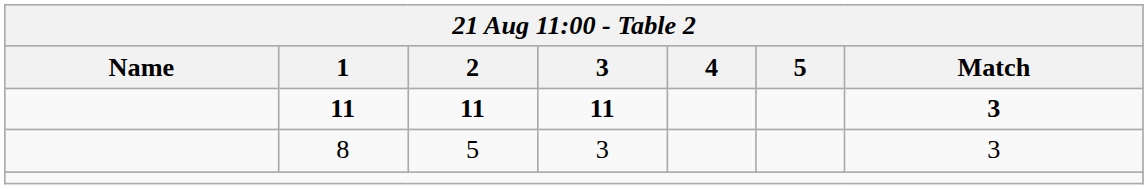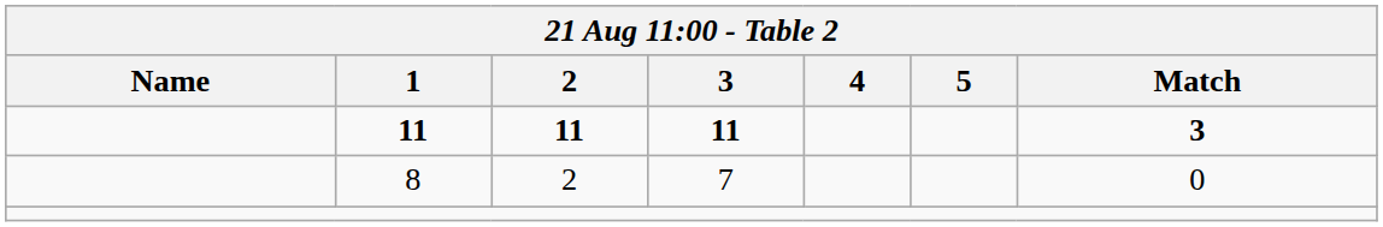8 | 2: 5 -> 2
8 | 3: 3 -> 7
8 | Match: 3 -> 0
